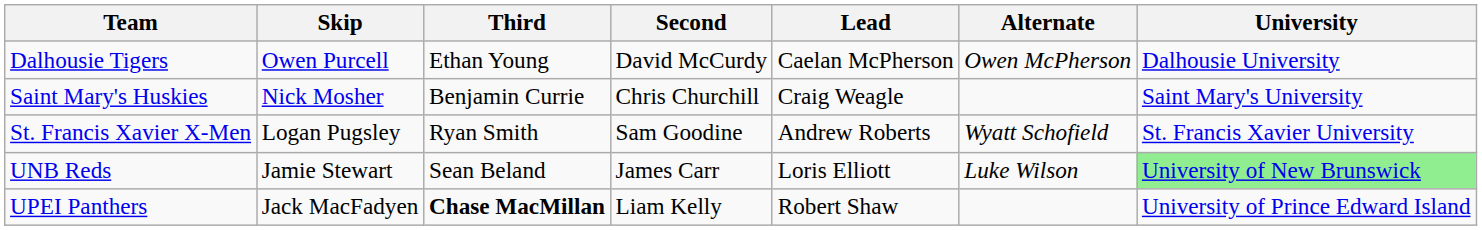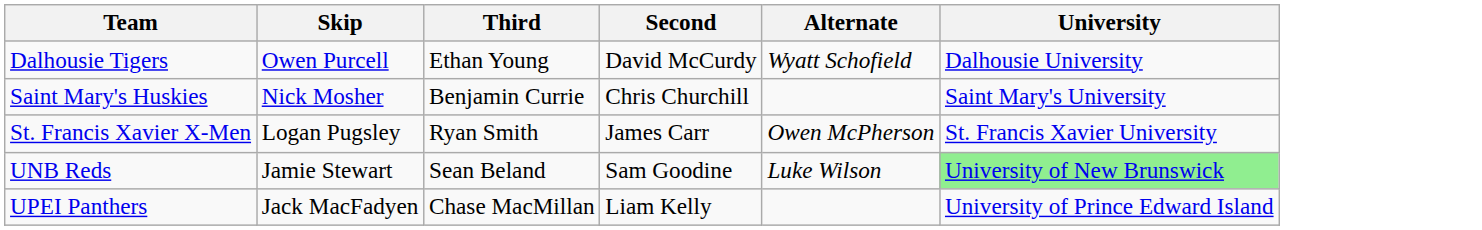- column: Lead | Caelan McPherson | Craig Weagle | Andrew Roberts | Loris Elliott | Robert Shaw
Dalhousie Tigers | Alternate: Owen McPherson -> Wyatt Schofield
St. Francis Xavier X-Men | Second: Sam Goodine -> James Carr
St. Francis Xavier X-Men | Alternate: Wyatt Schofield -> Owen McPherson
UNB Reds | Second: James Carr -> Sam Goodine
UPEI Panthers | Third: bold -> normal
